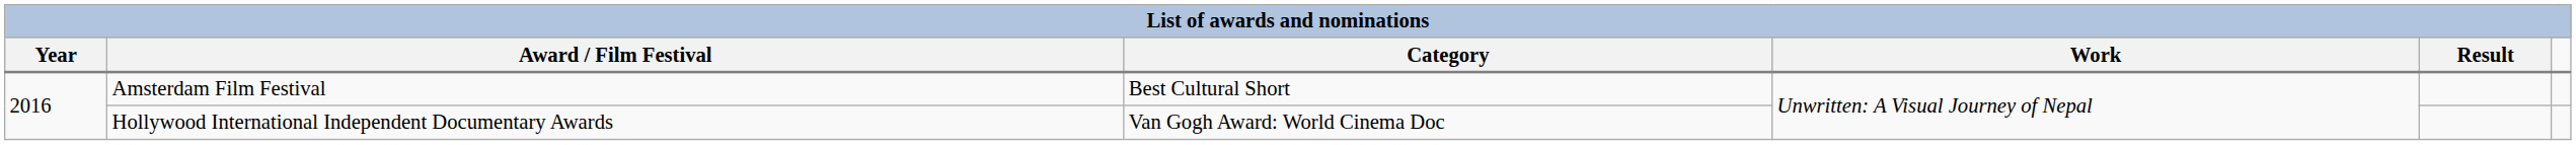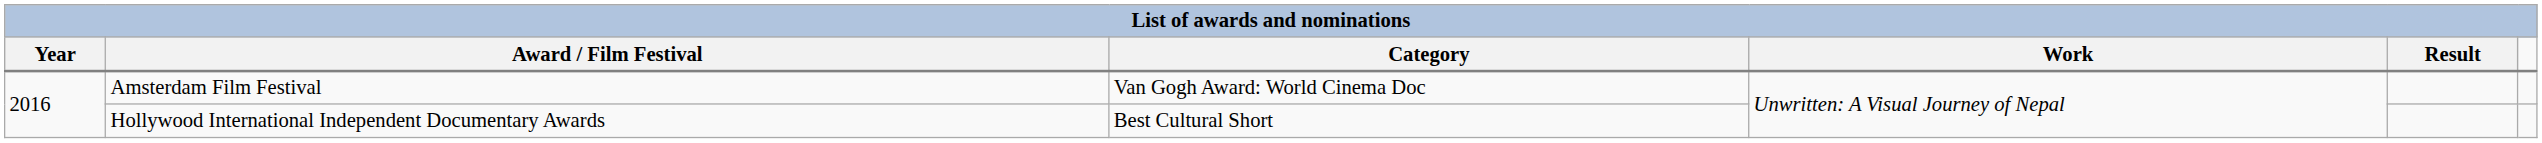Amsterdam Film Festival | Category: Best Cultural Short -> Van Gogh Award: World Cinema Doc
Hollywood International Independent Documentary Awards | Category: Van Gogh Award: World Cinema Doc -> Best Cultural Short
